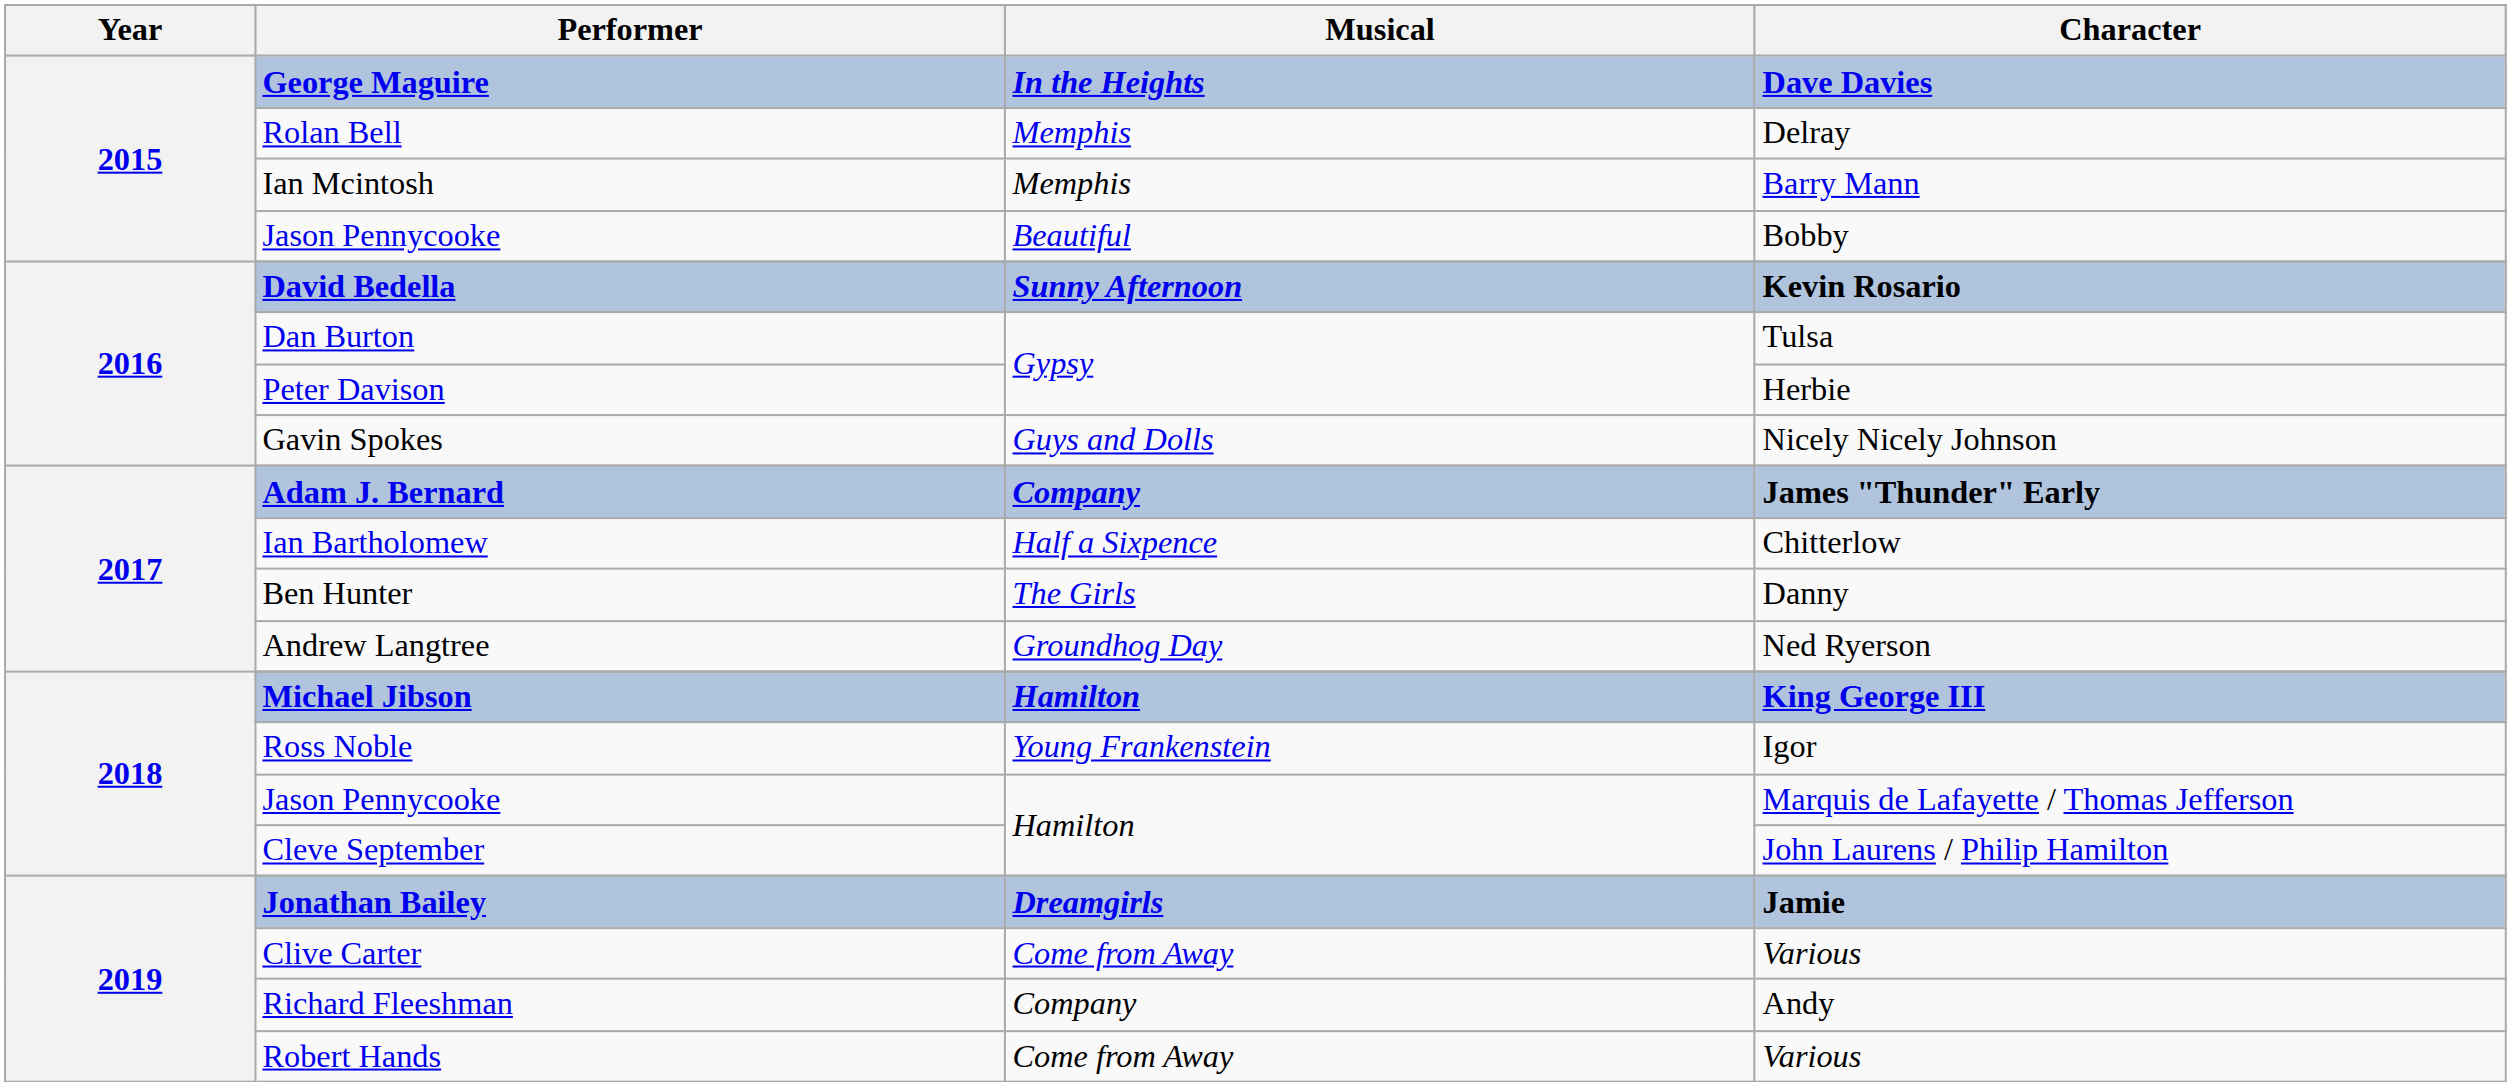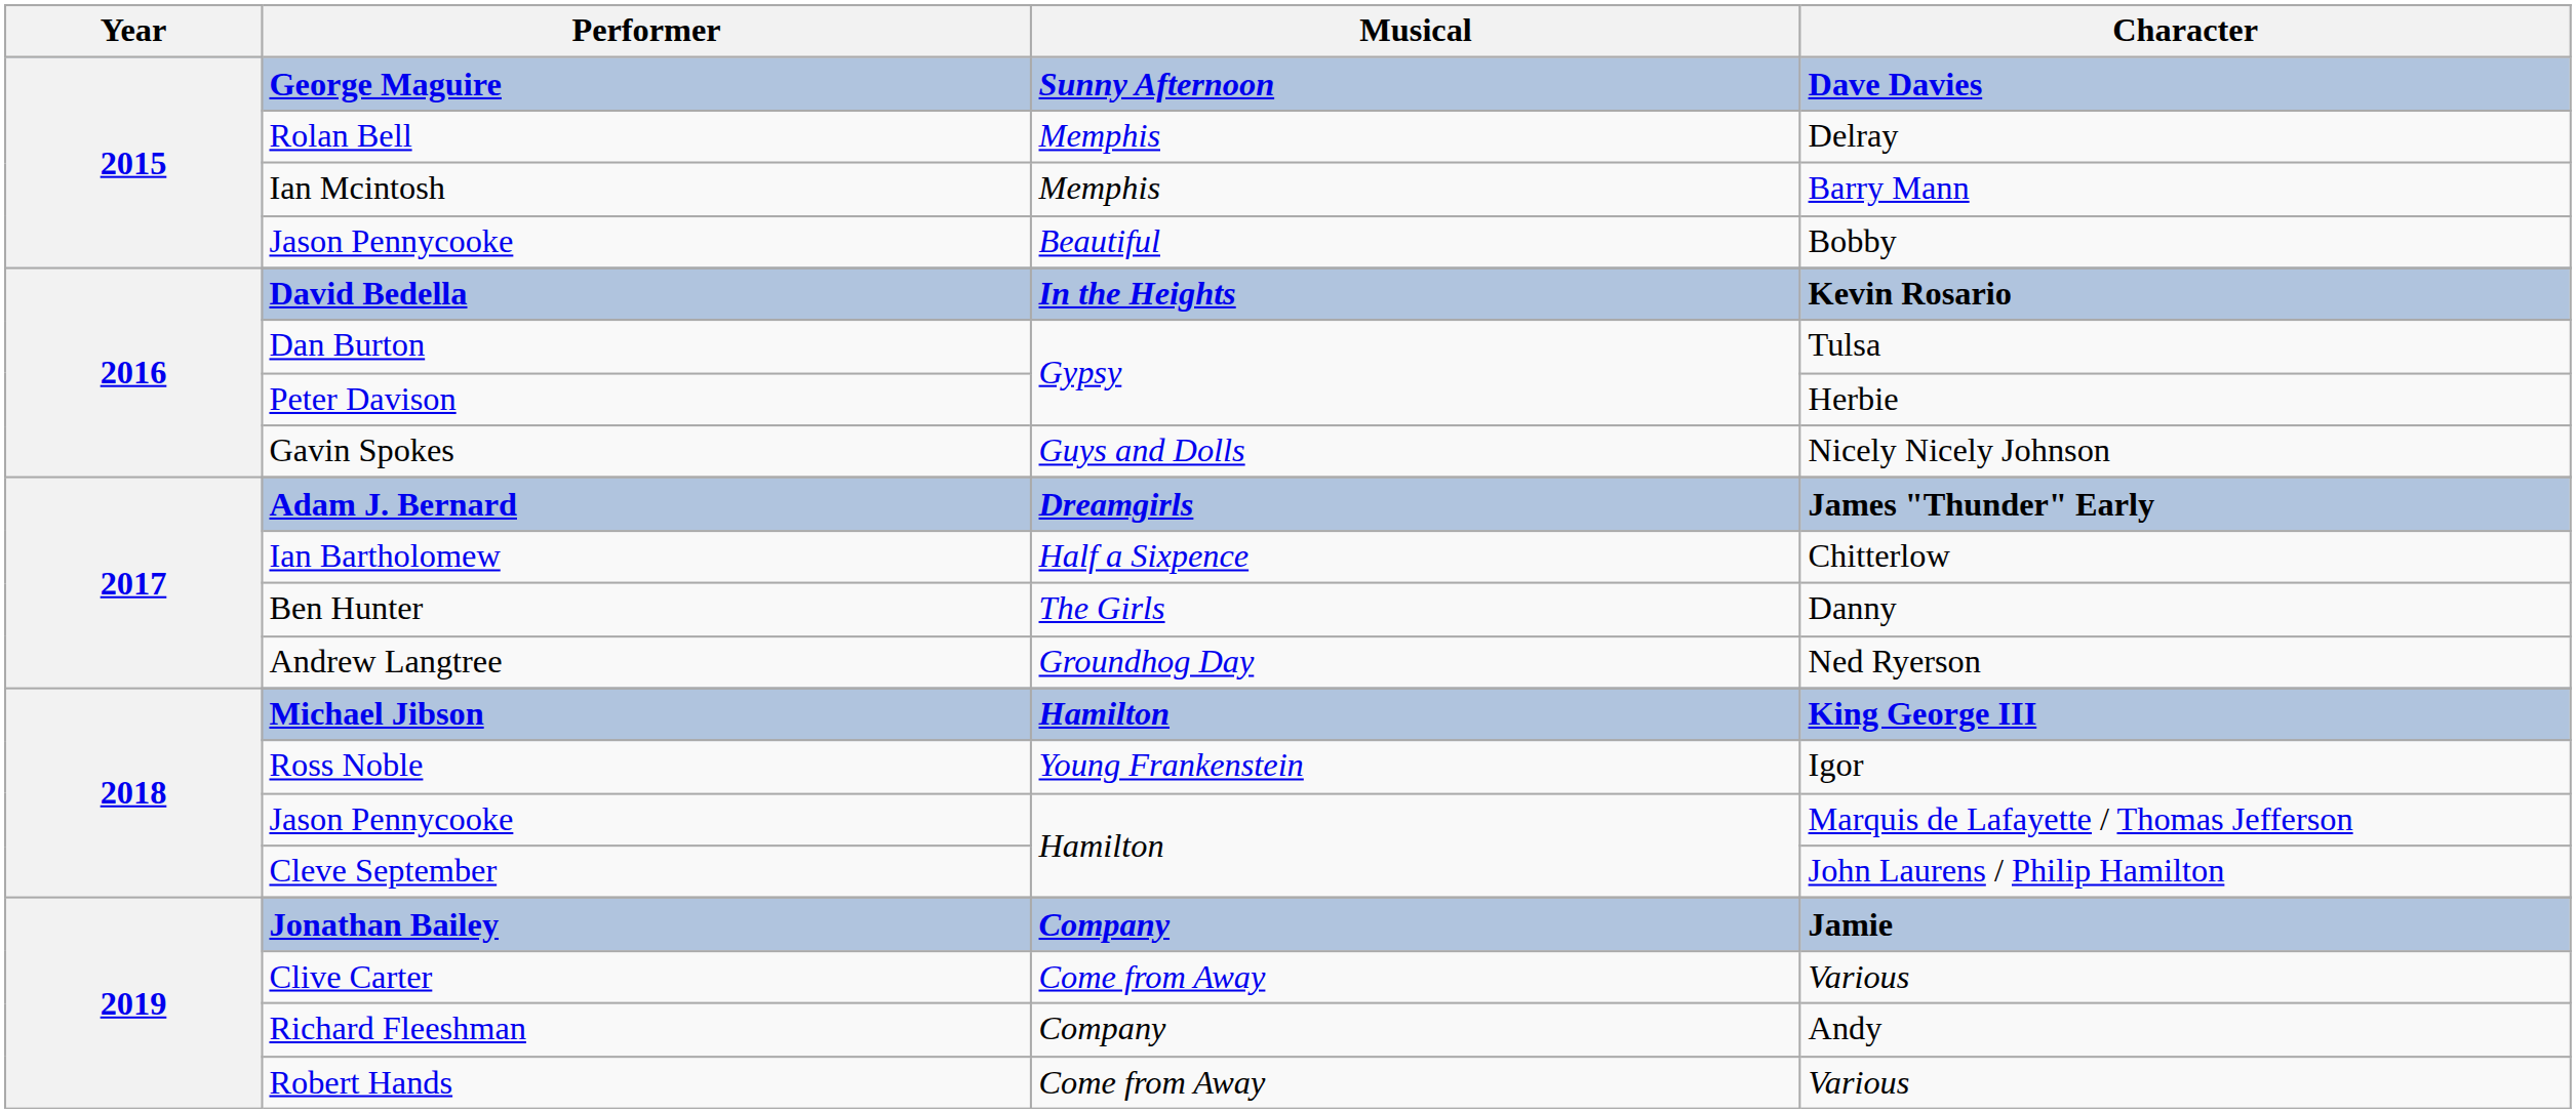George Maguire | Musical: In the Heights -> Sunny Afternoon
David Bedella | Musical: Sunny Afternoon -> In the Heights
Adam J. Bernard | Musical: Company -> Dreamgirls
Jonathan Bailey | Musical: Dreamgirls -> Company
